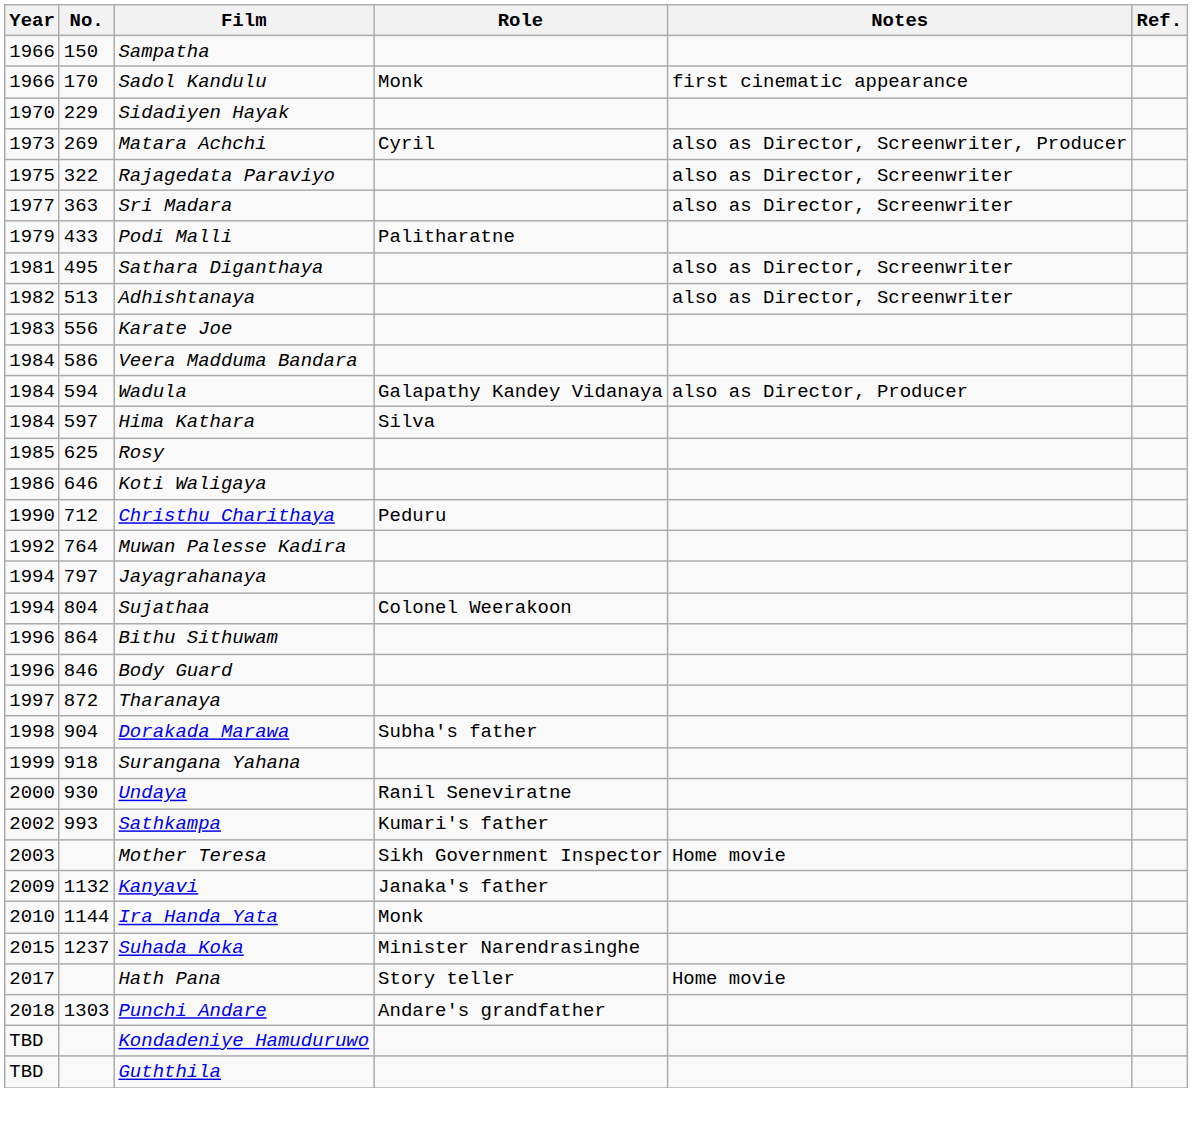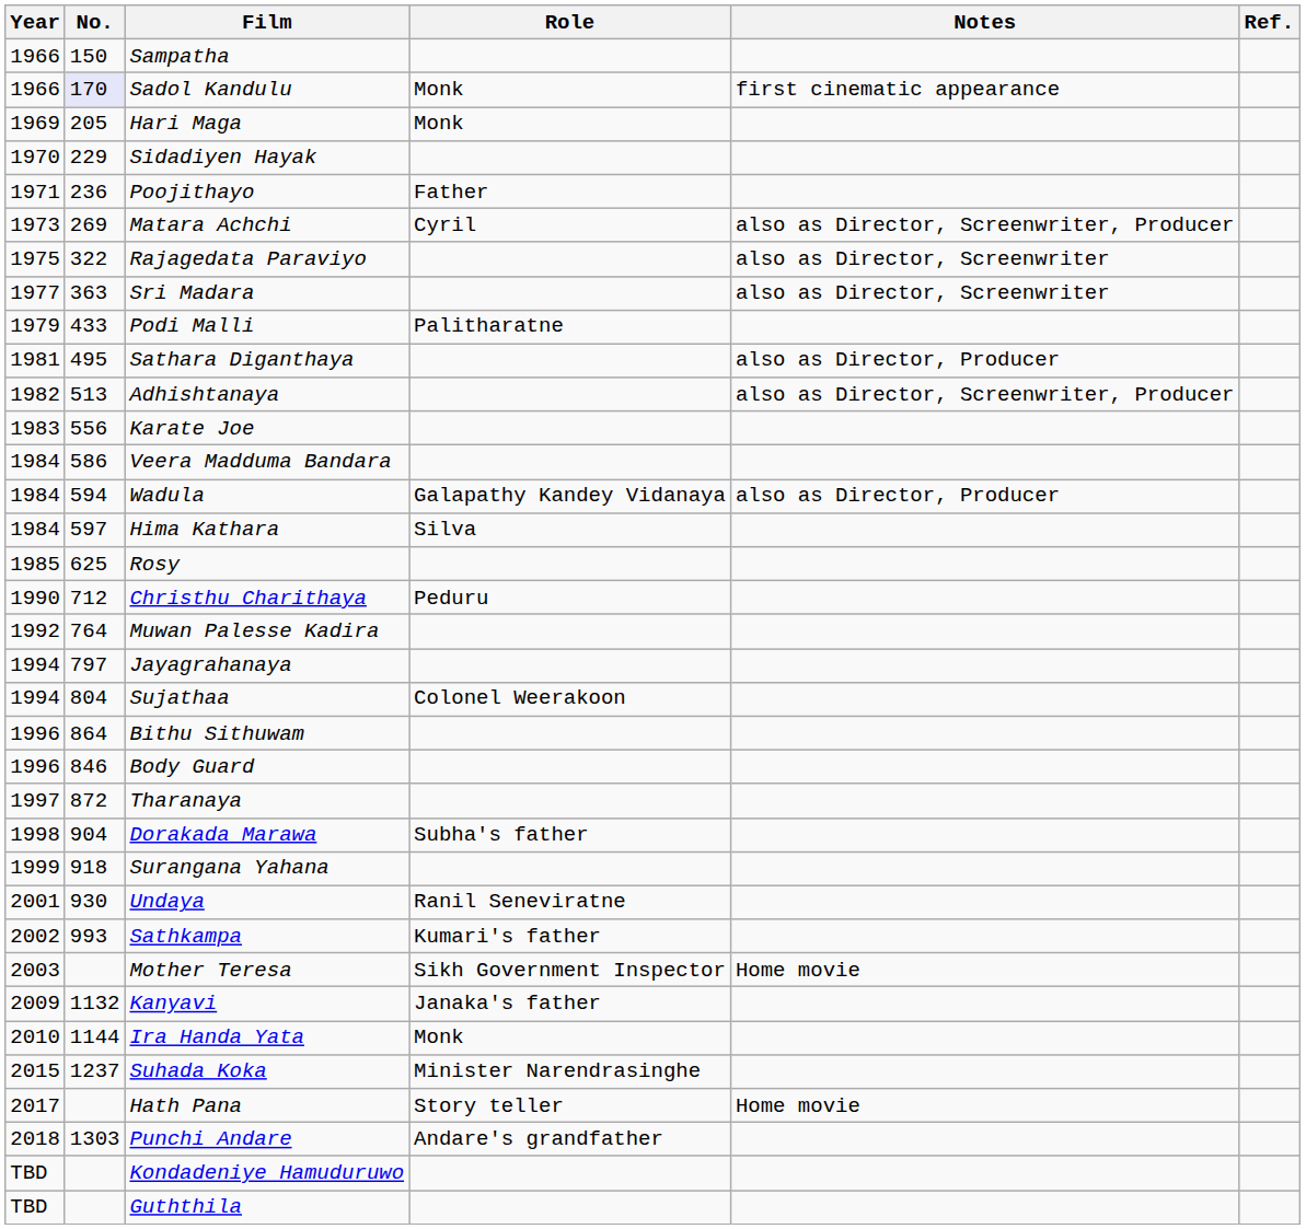Sadol Kandulu | No.: no background -> lavender background
+ row: 1969 | 205 | Hari Maga | Monk
+ row: 1971 | 236 | Poojithayo | Father
Sathara Diganthaya | Notes: also as Director, Screenwriter -> also as Director, Producer
Adhishtanaya | Notes: also as Director, Screenwriter -> also as Director, Screenwriter, Producer
- row: 1986 | 646 | Koti Waligaya
Undaya | Year: 2000 -> 2001
